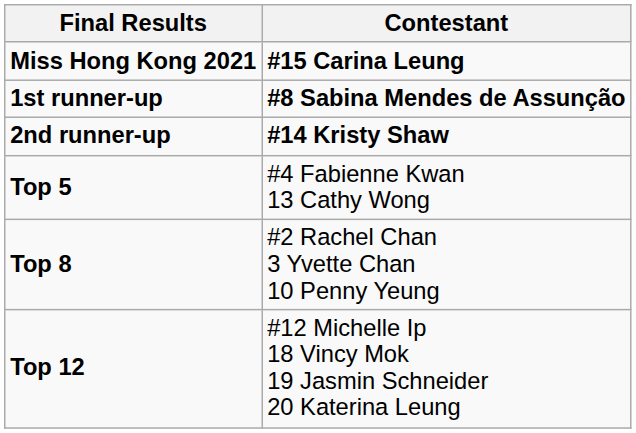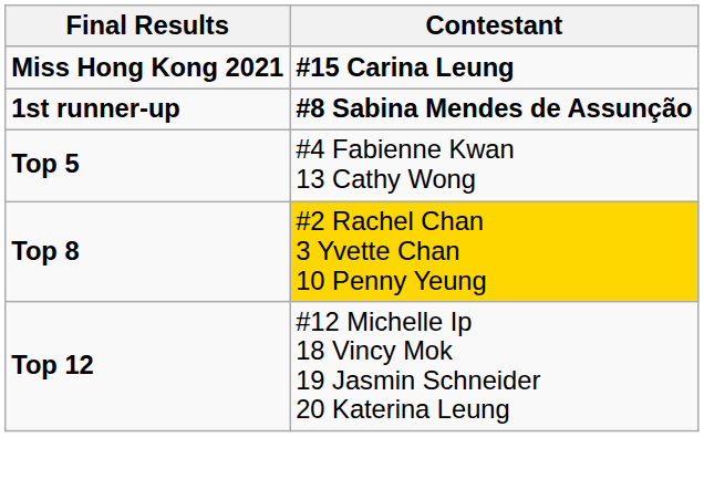- row: 2nd runner-up | #14 Kristy Shaw
Top 8 | Contestant: no background -> gold background
